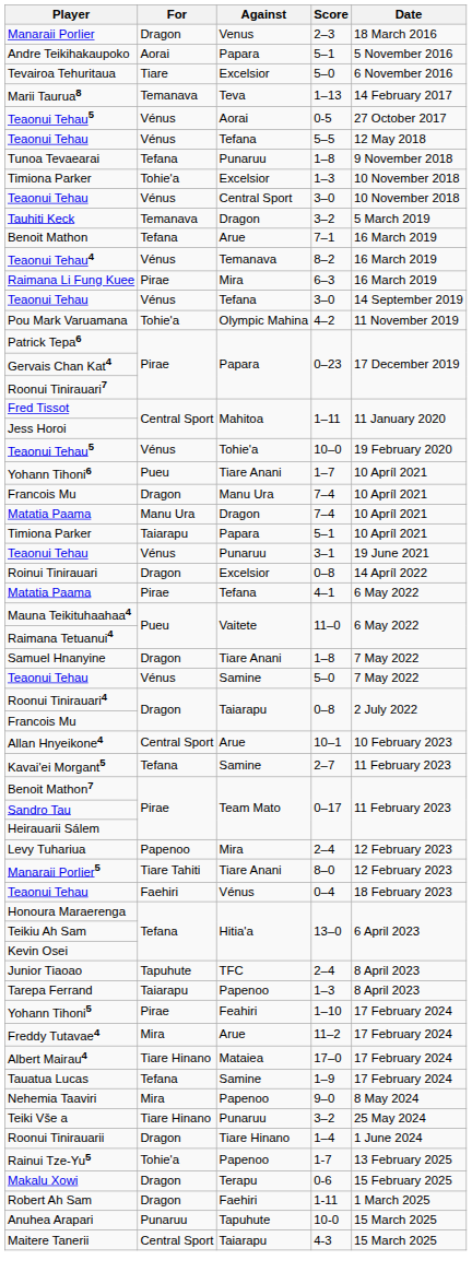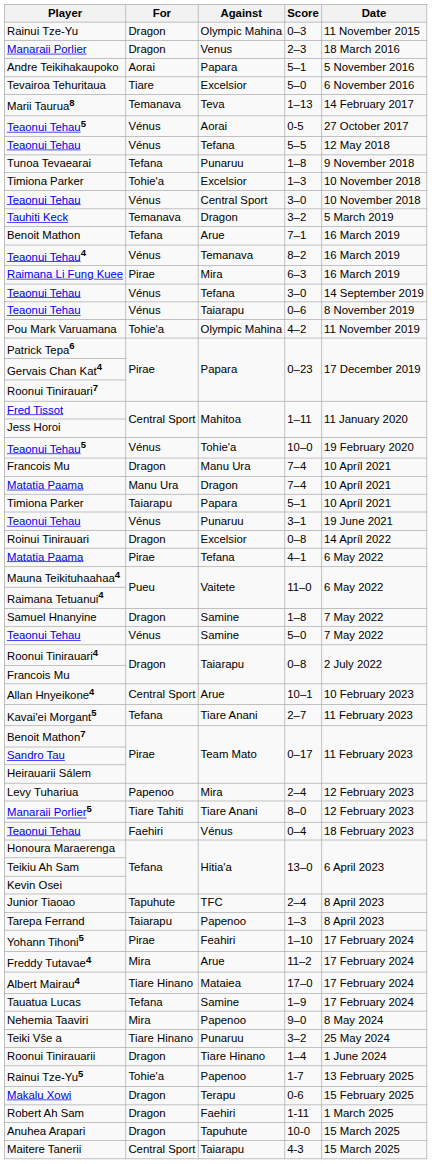+ row: Rainui Tze-Yu | Dragon | Olympic Mahina | 0–3 | 11 November 2015
+ row: Teaonui Tehau | Vénus | Taiarapu | 0–6 | 8 November 2019
- row: Yohann Tihoni6 | Pueu | Tiare Anani | 1–7 | 10 Apríl 2021
Samuel Hnanyine | Against: Tiare Anani -> Samine
Kavai'ei Morgant5 | Against: Samine -> Tiare Anani
Anuhea Arapari | For: Punaruu -> Dragon
